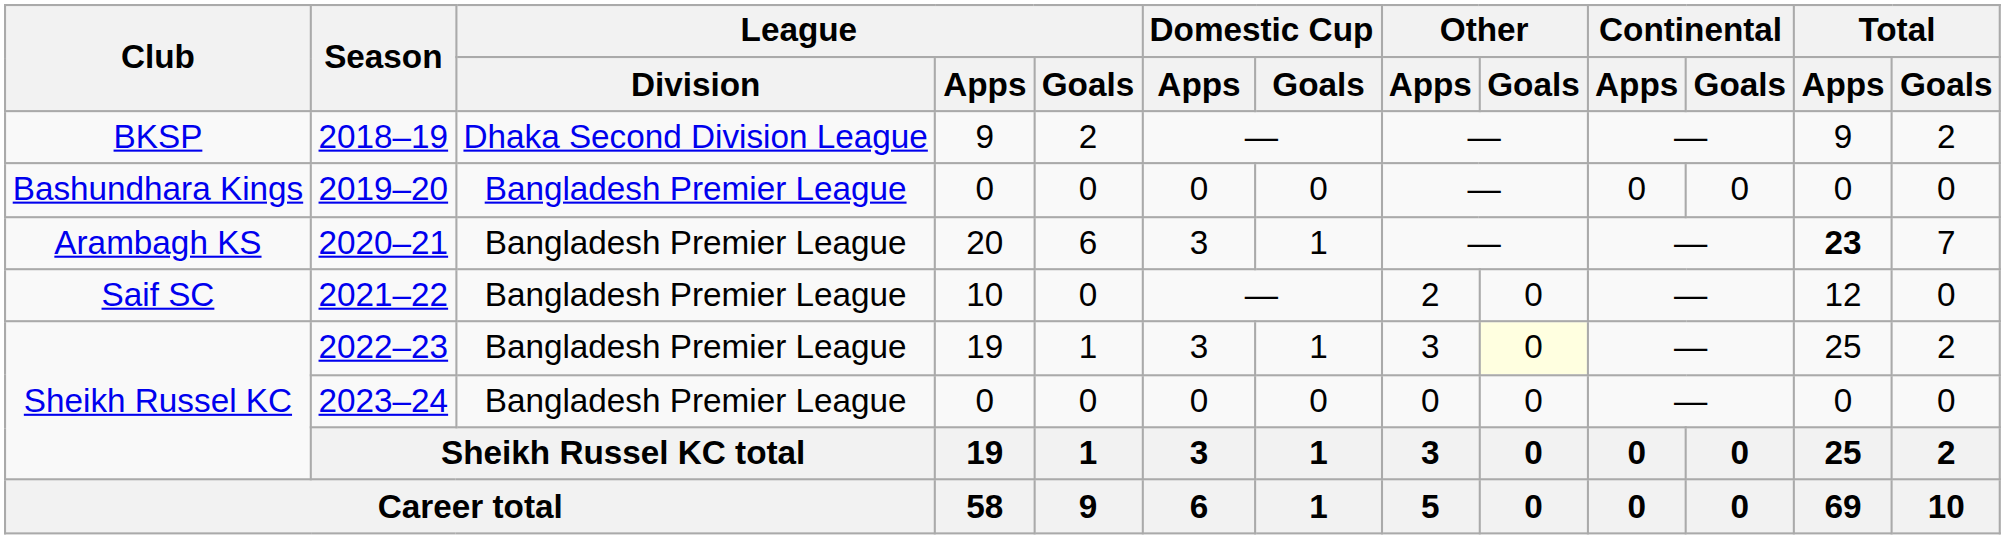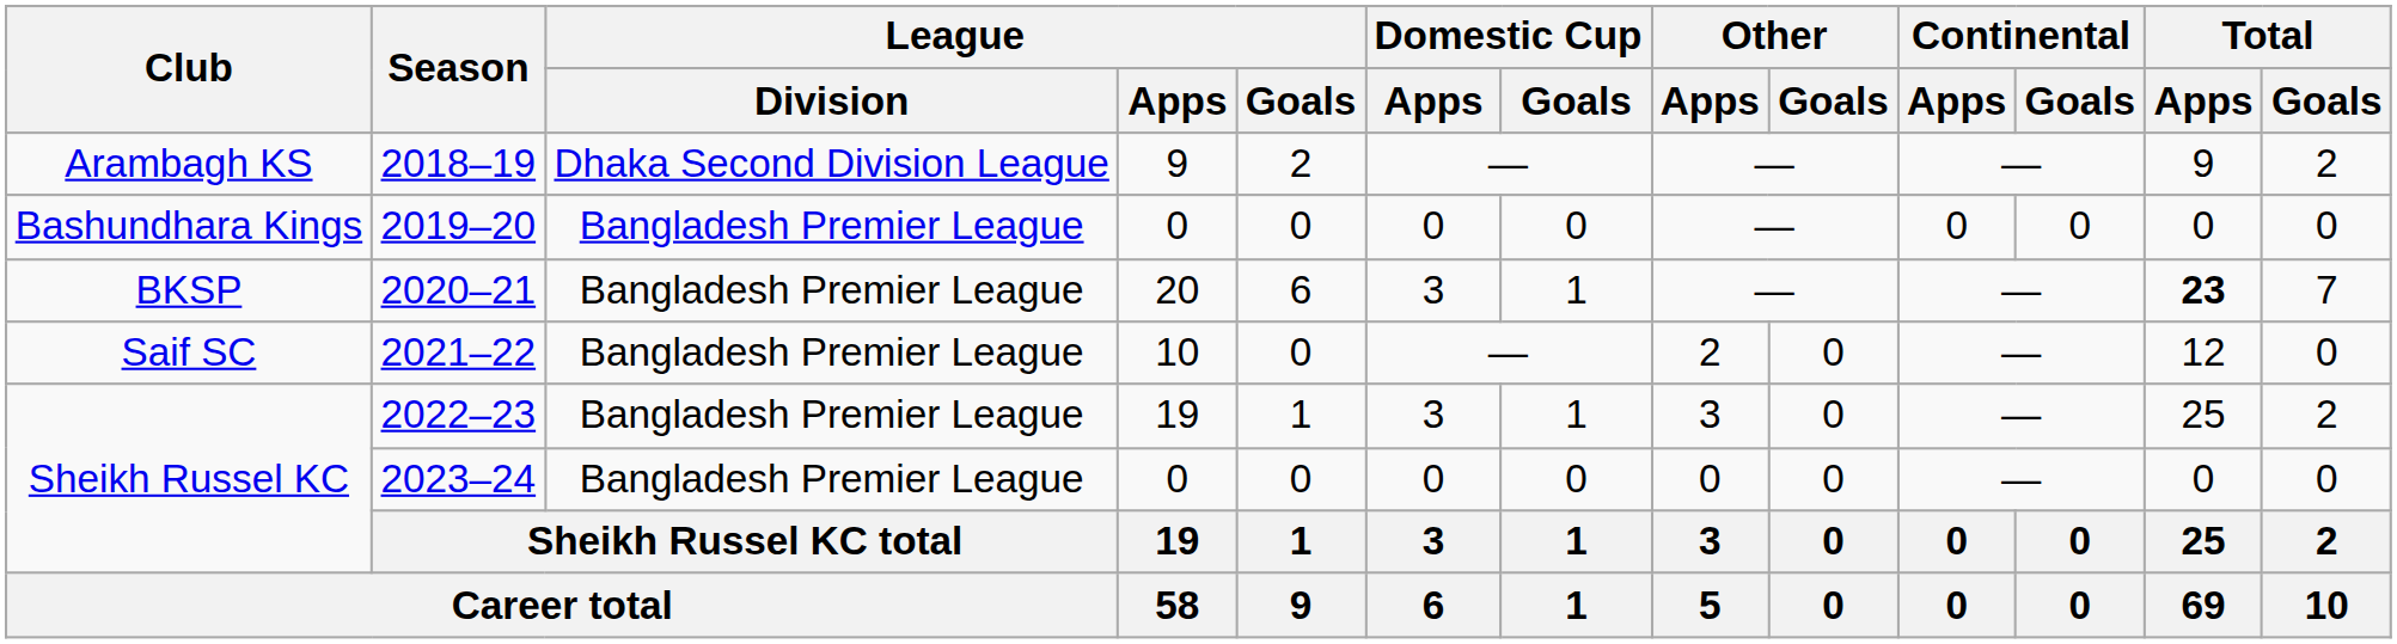2018–19 | Club: BKSP -> Arambagh KS
2020–21 | Club: Arambagh KS -> BKSP
2022–23 | Other / Goals: lightyellow background -> no background
